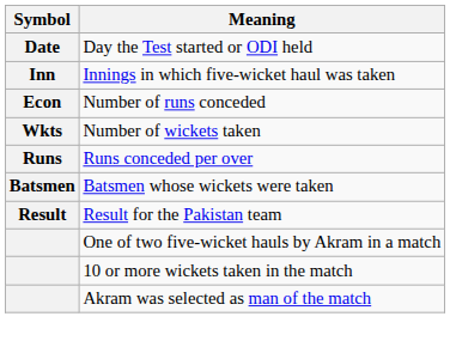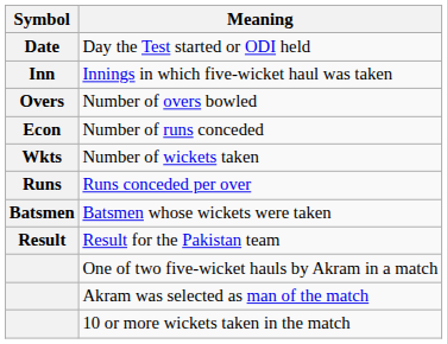+ row: Overs | Number of overs bowled
rows swapped: 10 or more wickets taken in the match <-> Akram was selected as man of the match
